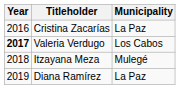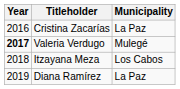Valeria Verdugo | Municipality: Los Cabos -> Mulegé
Itzayana Meza | Municipality: Mulegé -> Los Cabos
